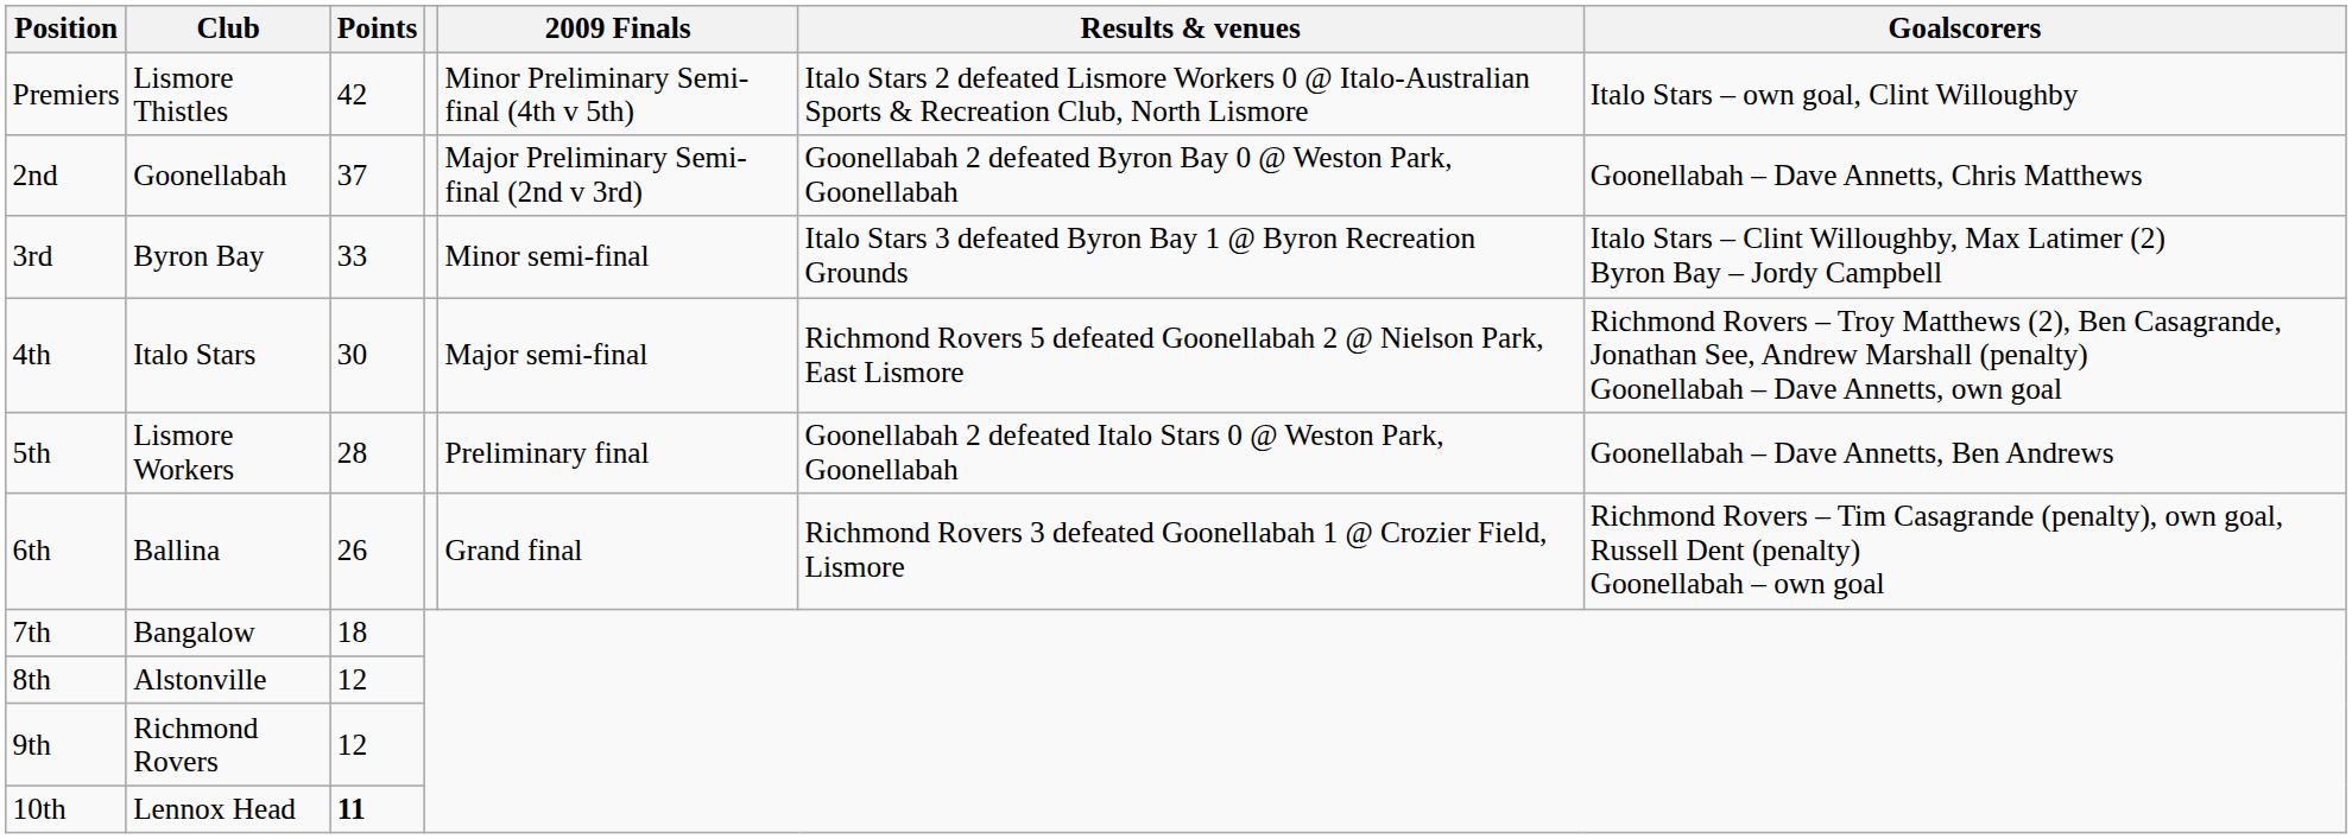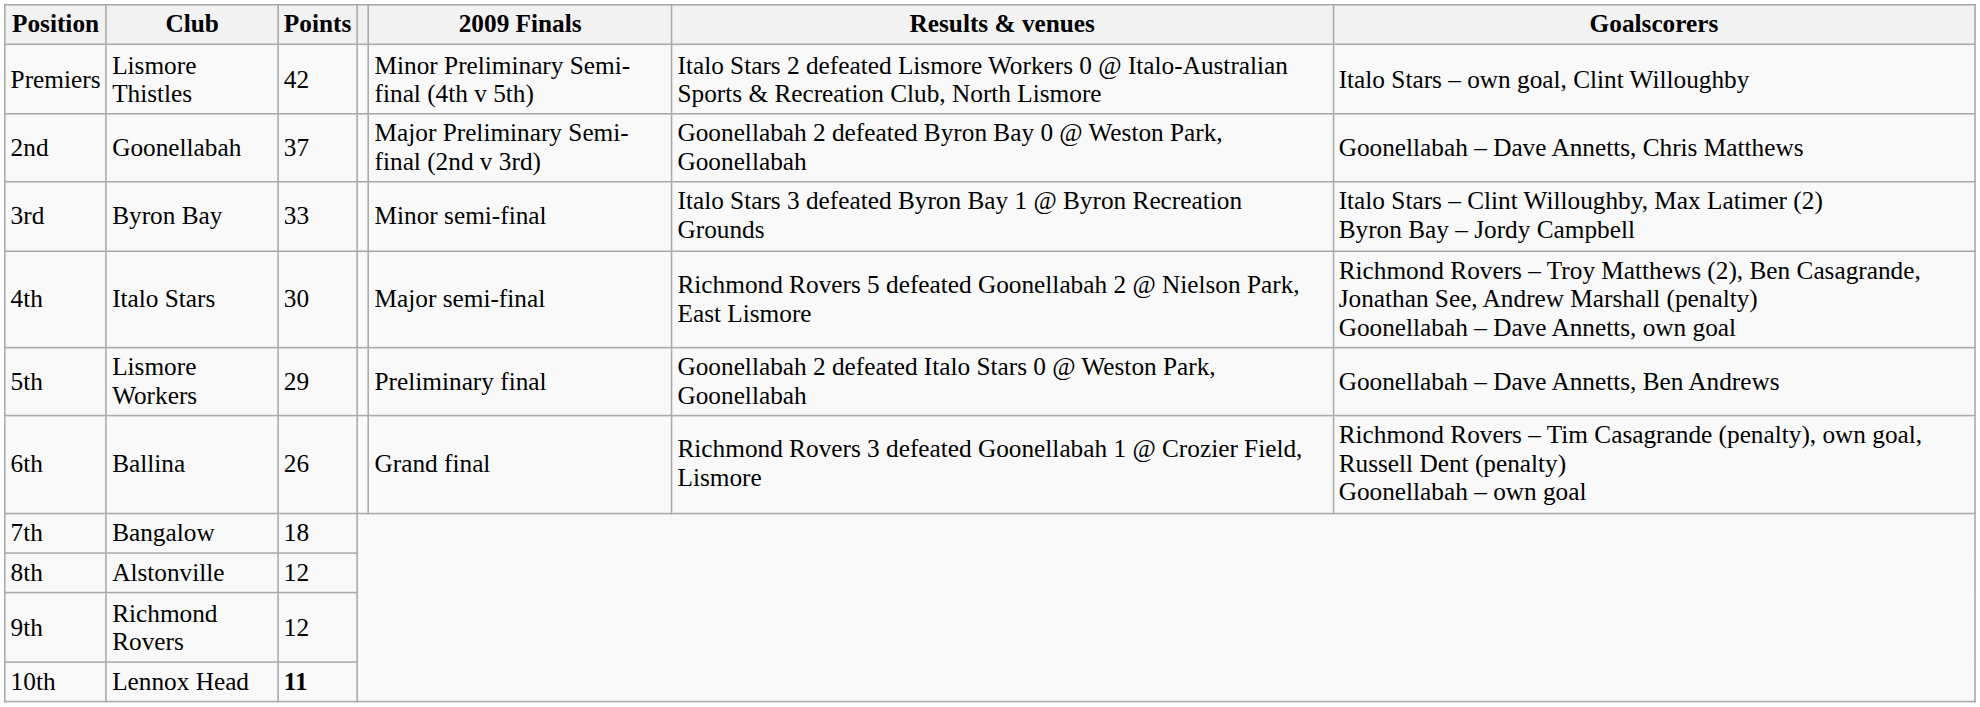5th | Points: 28 -> 29
